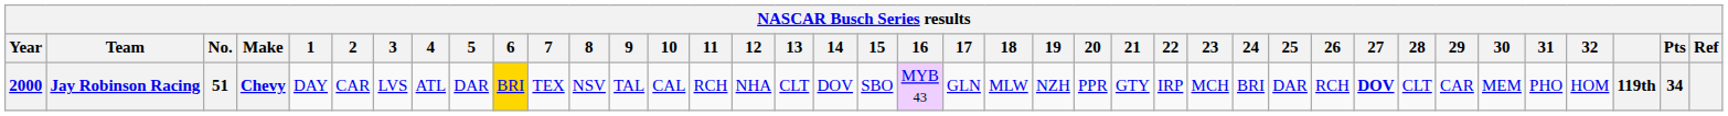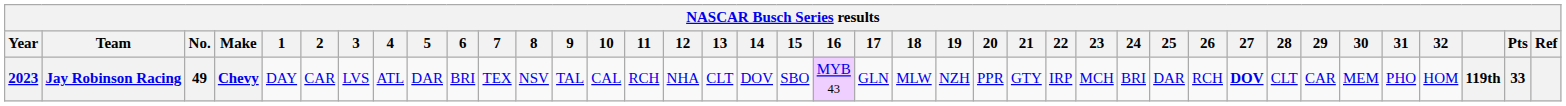Jay Robinson Racing | Year: 2000 -> 2023
Jay Robinson Racing | No.: 51 -> 49
Jay Robinson Racing | 6: gold background -> no background
Jay Robinson Racing | Pts: 34 -> 33
